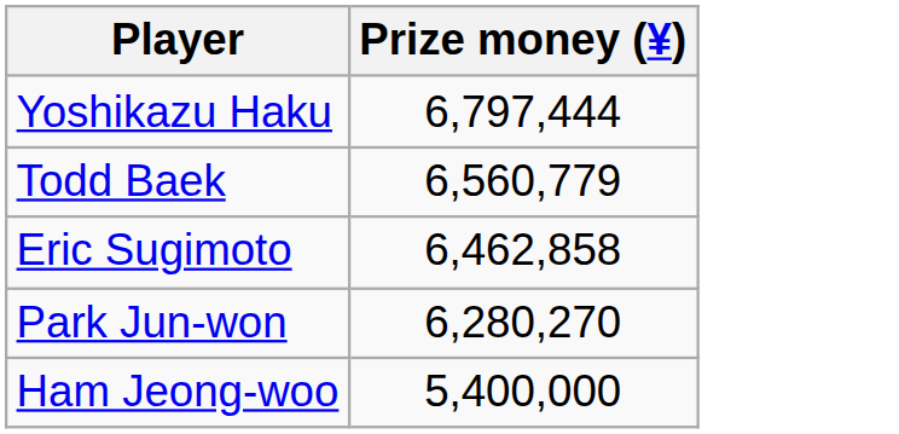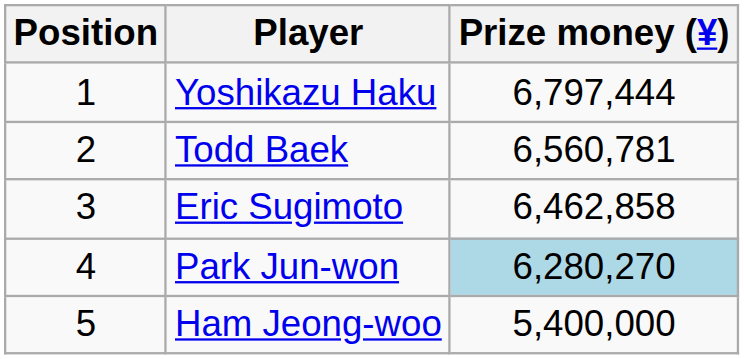+ column: Position | 1 | 2 | 3 | 4 | 5
Todd Baek | Prize money (¥): 6,560,779 -> 6,560,781
Park Jun-won | Prize money (¥): no background -> lightblue background
